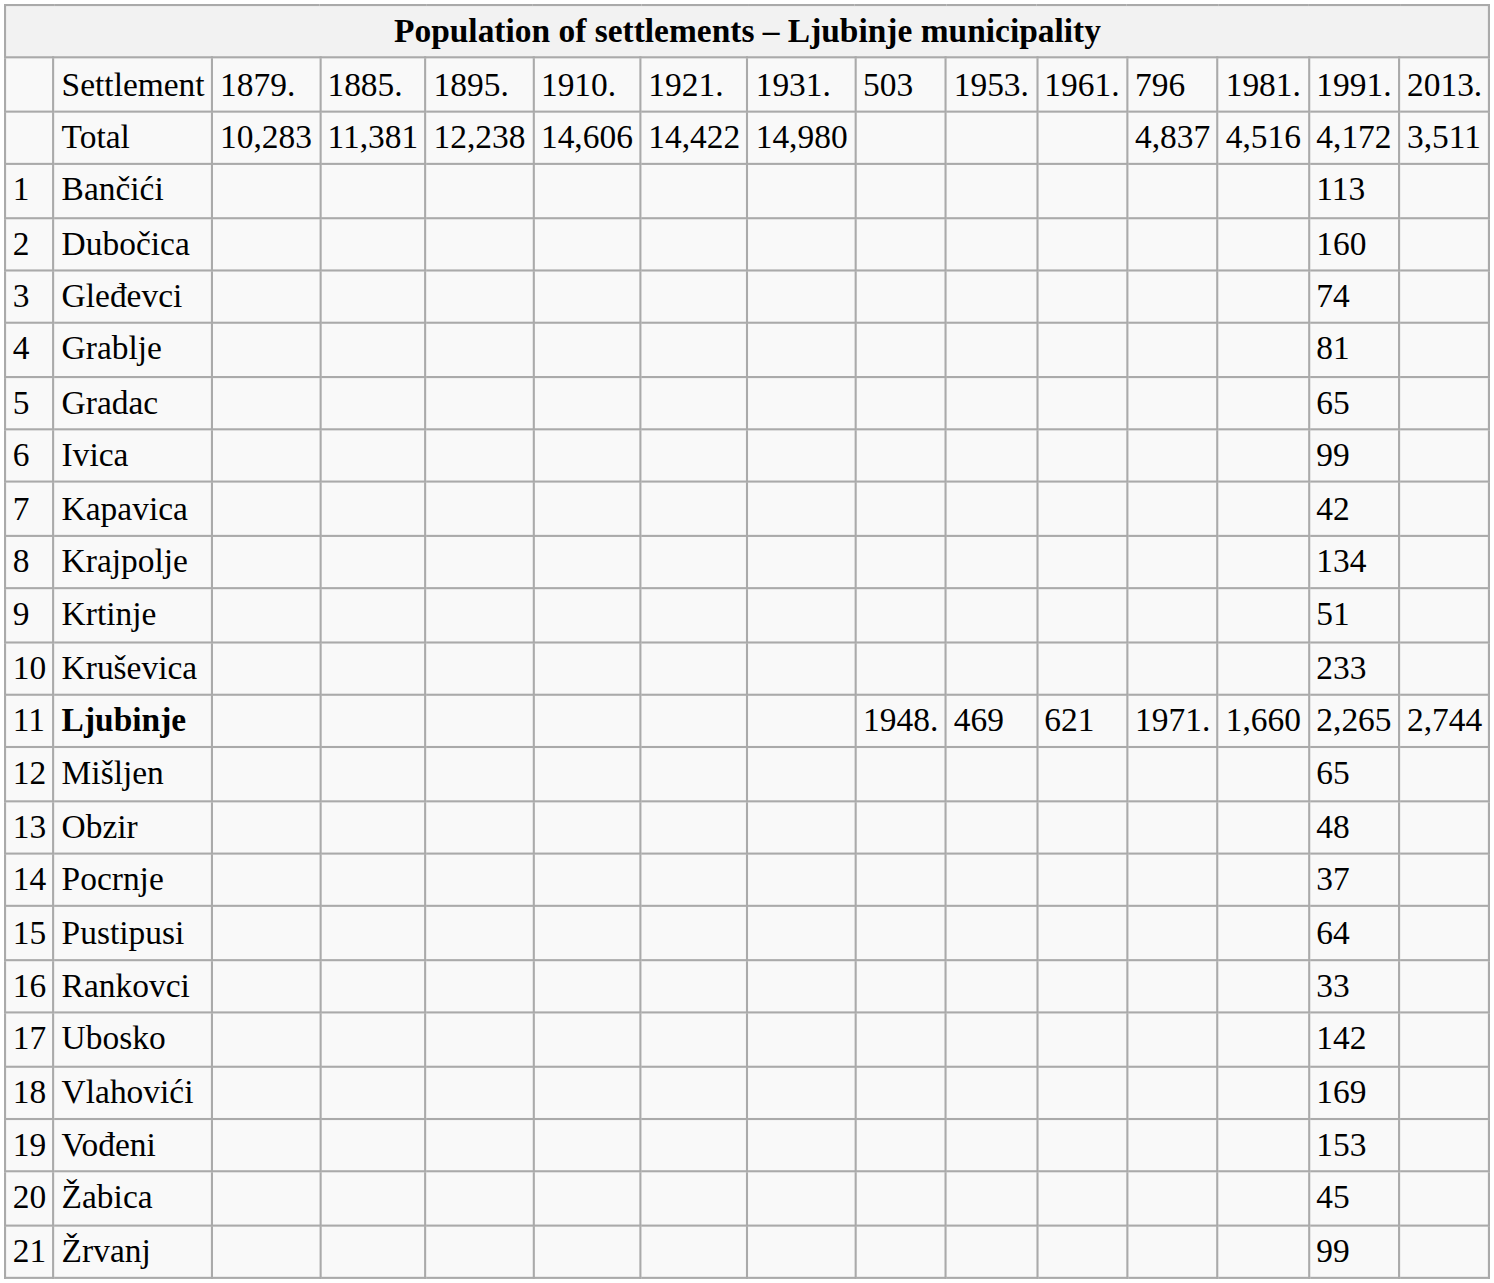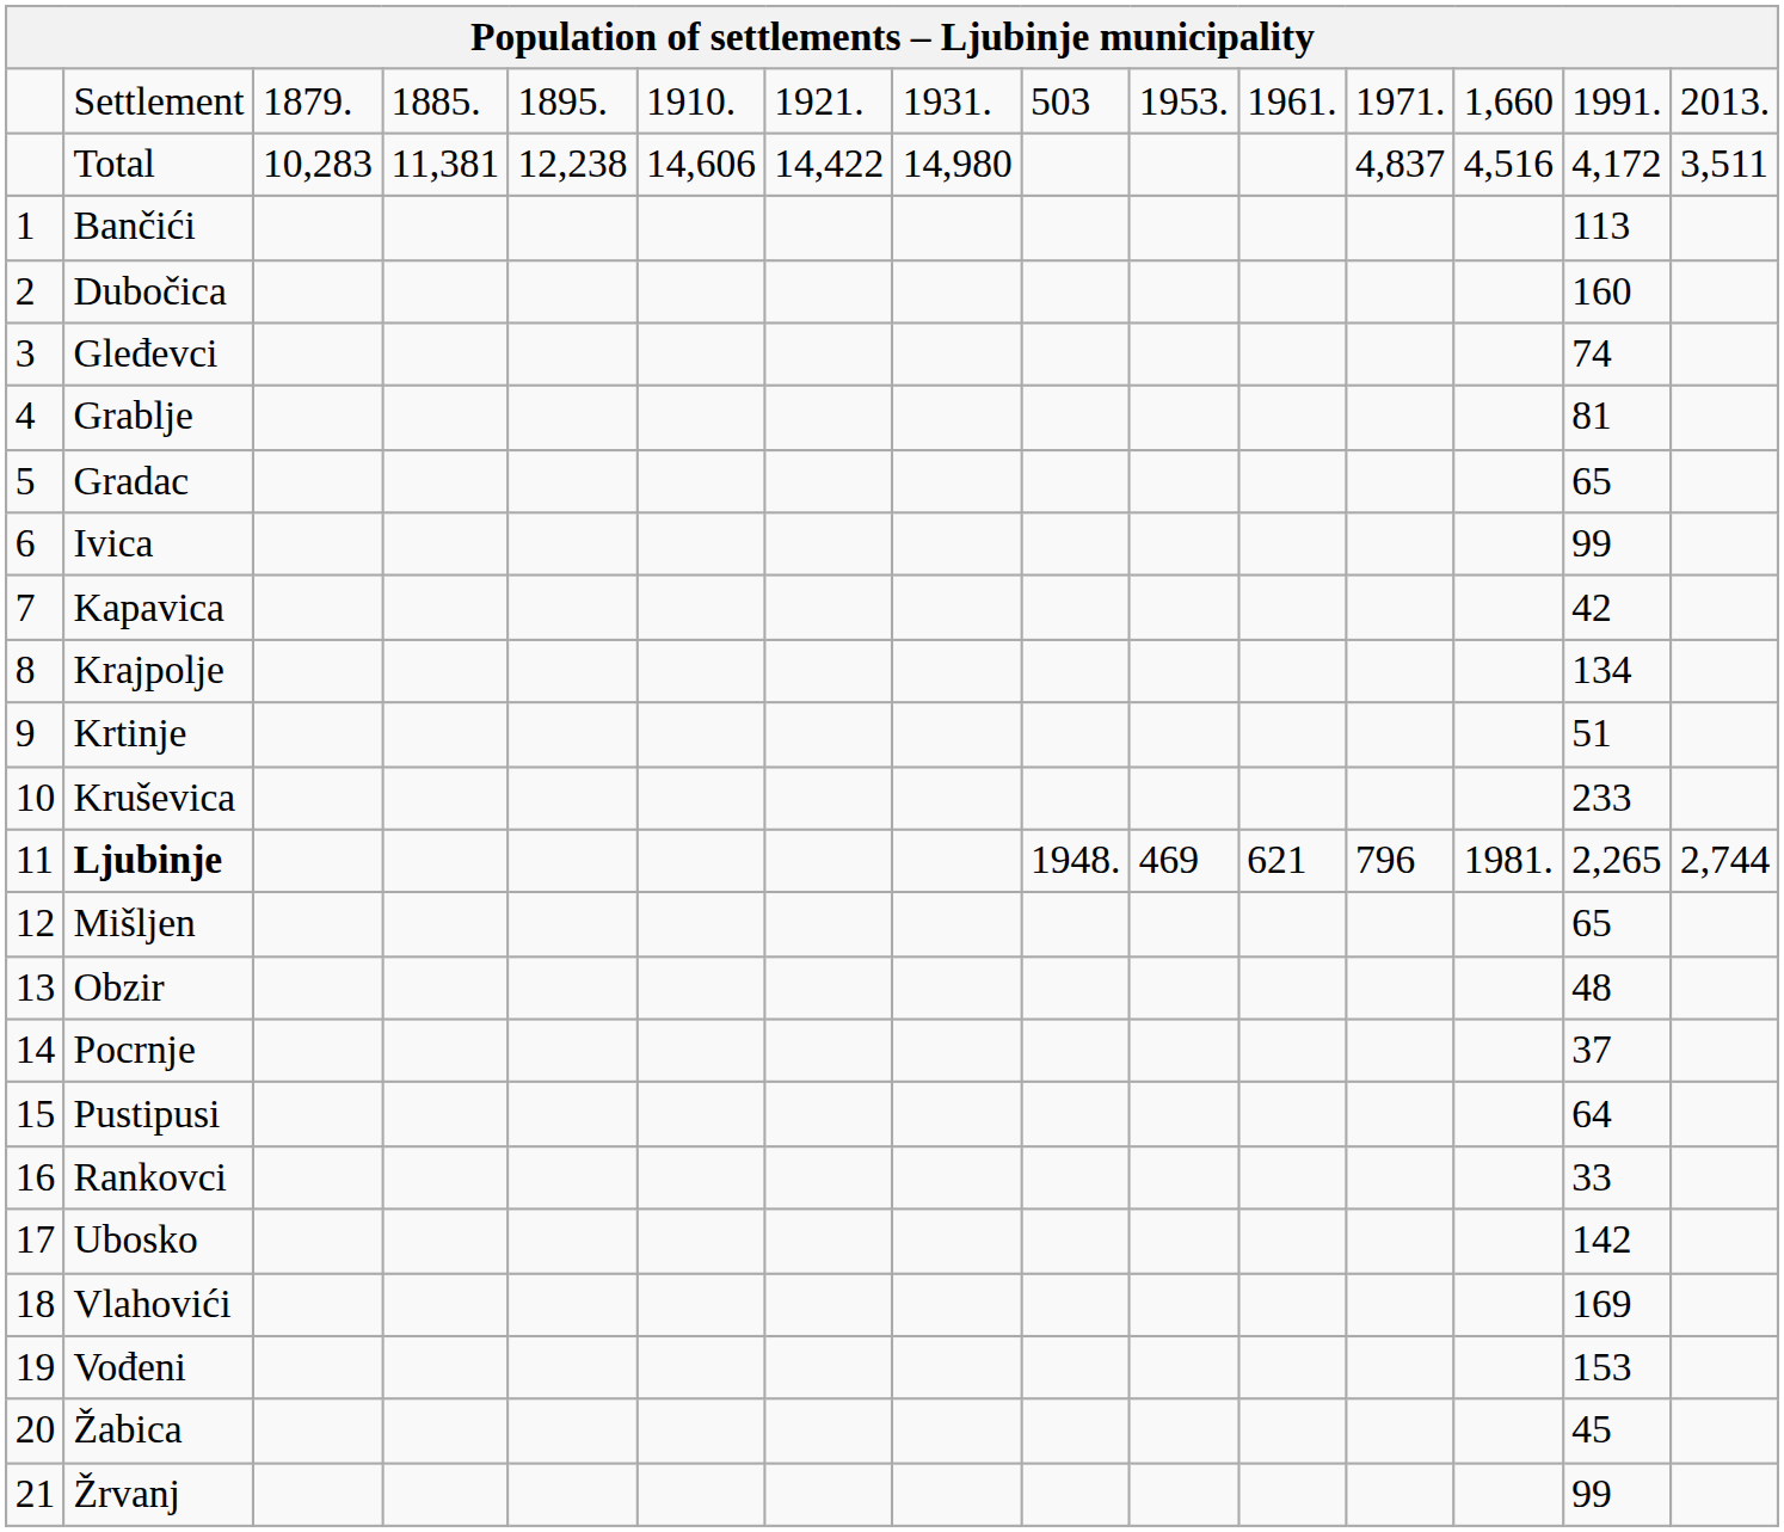Settlement | column 12: 796 -> 1971.
Settlement | column 13: 1981. -> 1,660
Ljubinje | column 12: 1971. -> 796
Ljubinje | column 13: 1,660 -> 1981.
